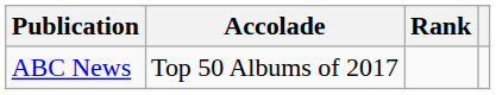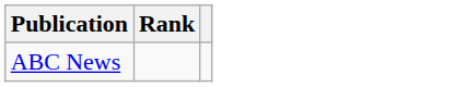- column: Accolade | Top 50 Albums of 2017
